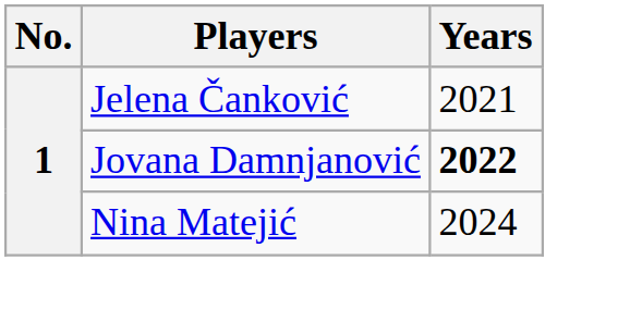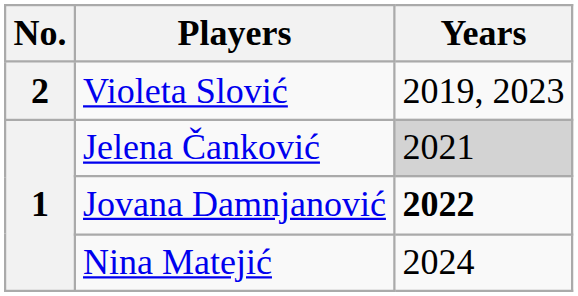+ row: 2 | Violeta Slović | 2019, 2023
Jelena Čanković | Years: no background -> lightgrey background
